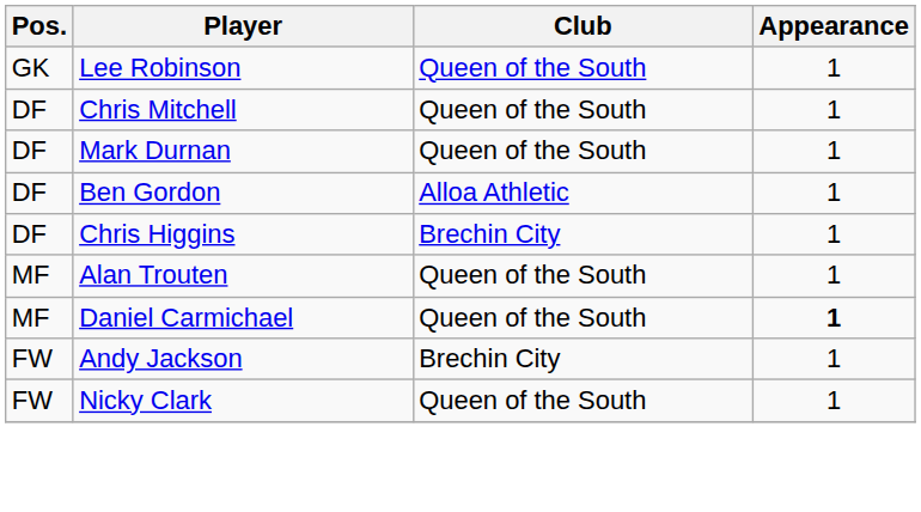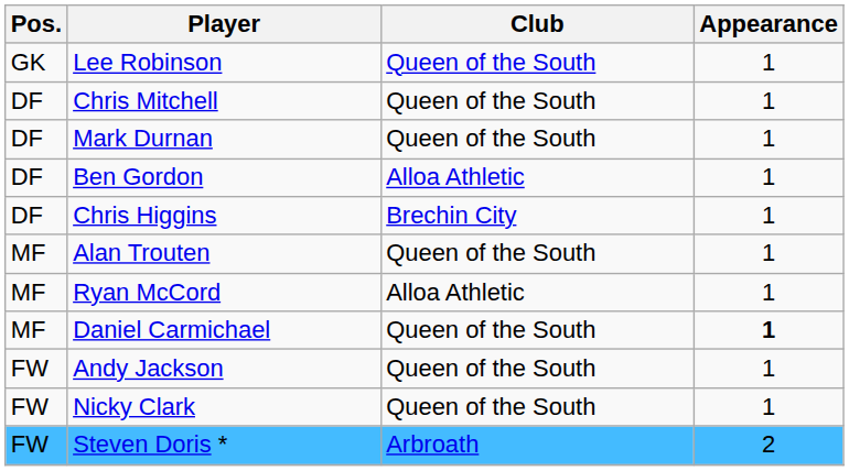+ row: MF | Ryan McCord | Alloa Athletic | 1
Andy Jackson | Club: Brechin City -> Queen of the South
+ row: FW | Steven Doris * | Arbroath | 2
